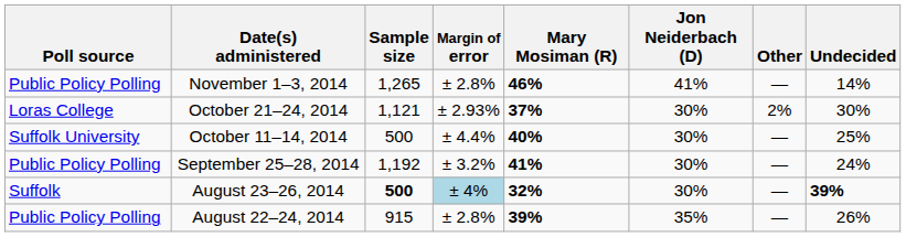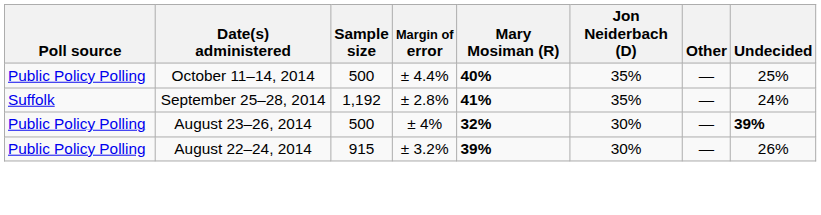- row: Public Policy Polling | November 1–3, 2014 | 1,265 | ± 2.8% | 46% | 41% | — | 14%
- row: Loras College | October 21–24, 2014 | 1,121 | ± 2.93% | 37% | 30% | 2% | 30%
October 11–14, 2014 | Poll source: Suffolk University -> Public Policy Polling
October 11–14, 2014 | Jon Neiderbach (D): 30% -> 35%
September 25–28, 2014 | Poll source: Public Policy Polling -> Suffolk
September 25–28, 2014 | Margin of error: ± 3.2% -> ± 2.8%
September 25–28, 2014 | Jon Neiderbach (D): 30% -> 35%
August 23–26, 2014 | Poll source: Suffolk -> Public Policy Polling
August 23–26, 2014 | Sample size: bold -> normal
August 23–26, 2014 | Margin of error: lightblue background -> no background
August 22–24, 2014 | Margin of error: ± 2.8% -> ± 3.2%
August 22–24, 2014 | Jon Neiderbach (D): 35% -> 30%
